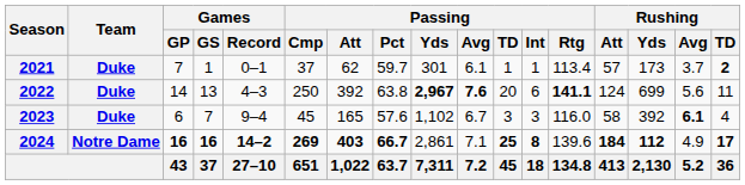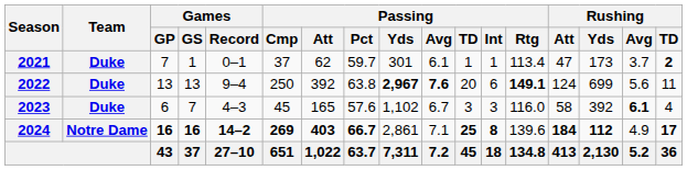2021 | Rushing / Att: 57 -> 47
2022 | Games / GP: 14 -> 13
2022 | Games / Record: 4–3 -> 9–4
2022 | Passing / Rtg: 141.1 -> 149.1
2023 | Games / Record: 9–4 -> 4–3
